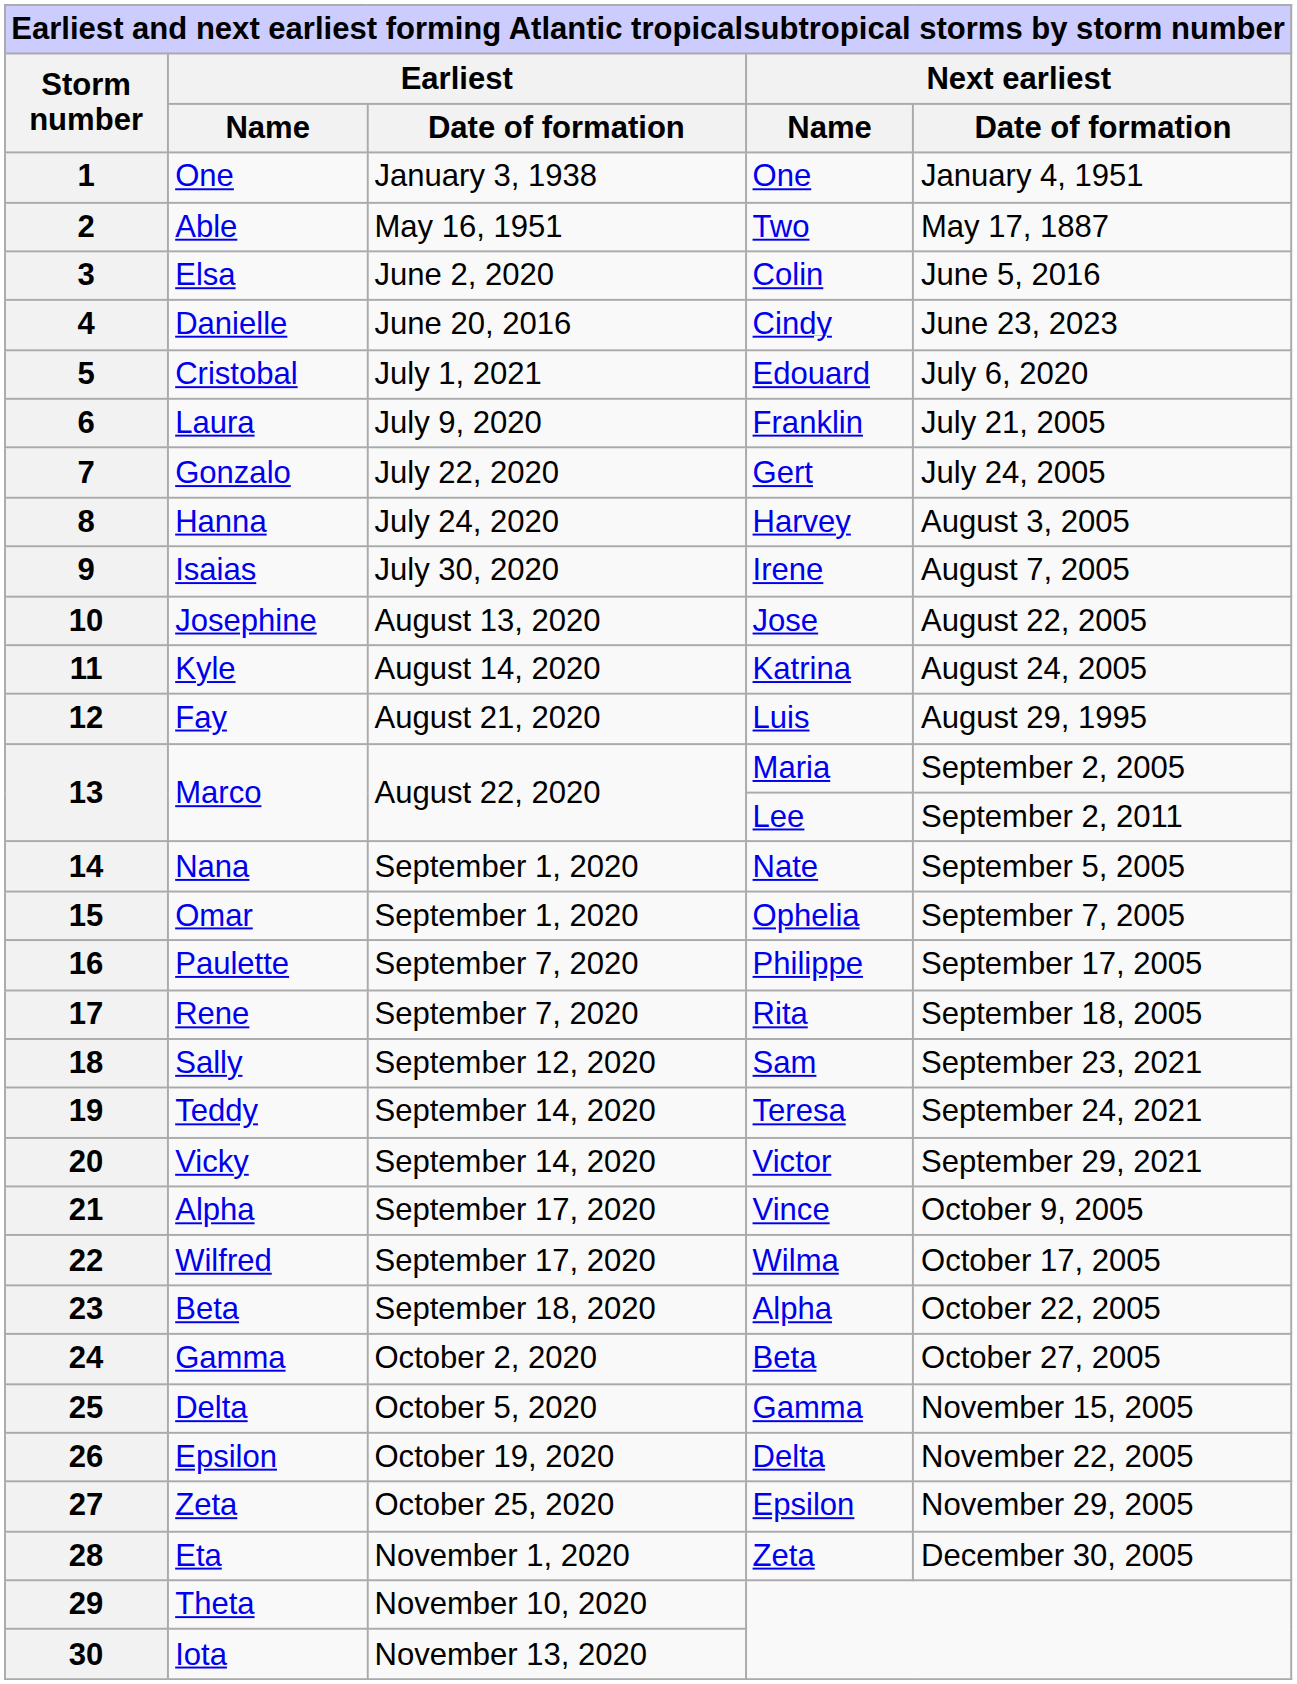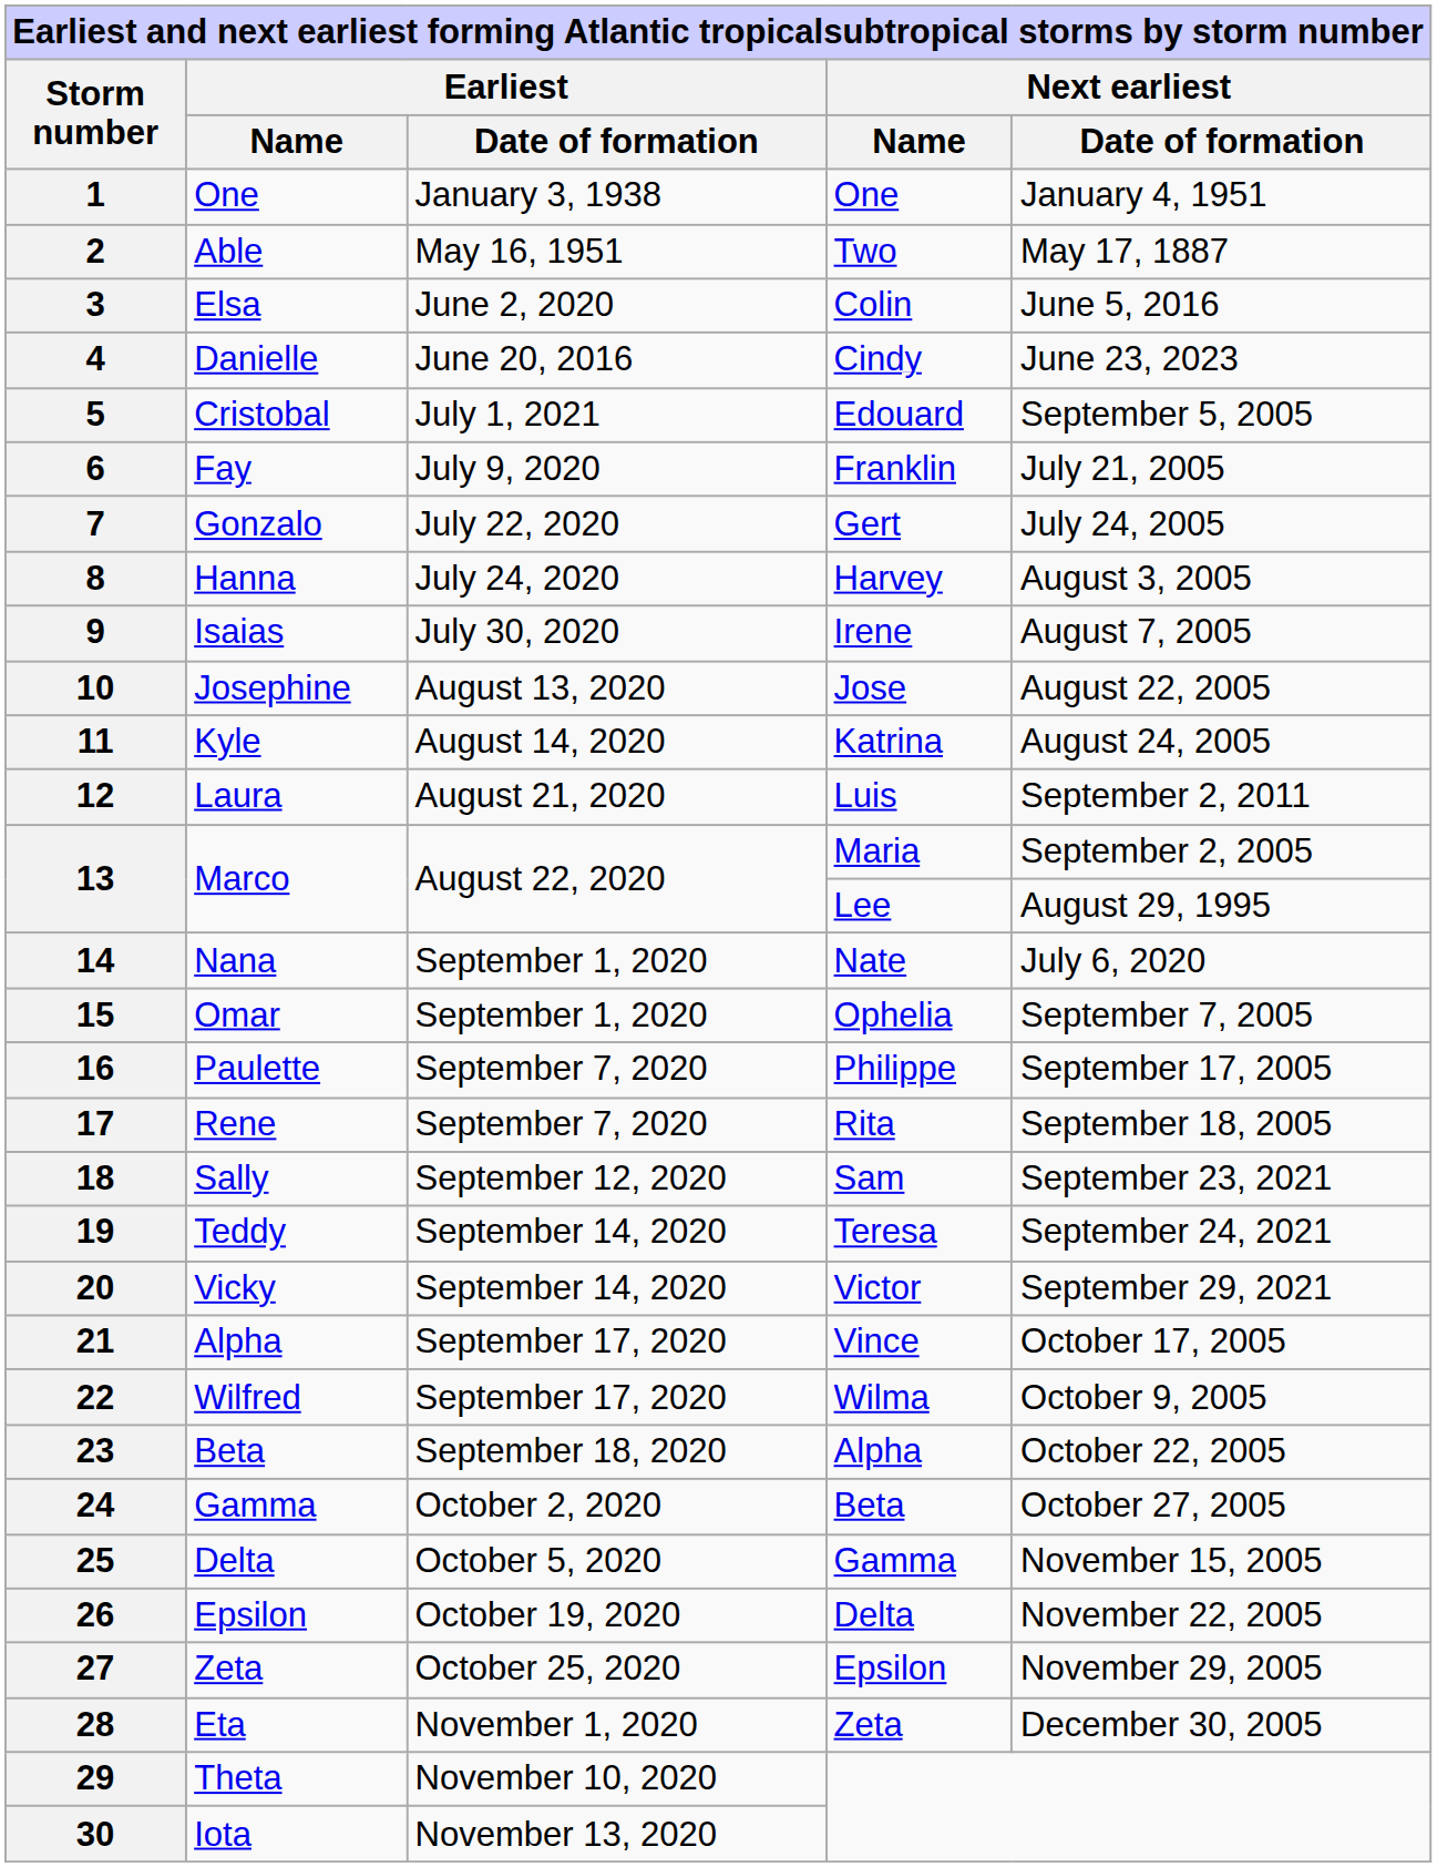5 | Next earliest / Date of formation: July 6, 2020 -> September 5, 2005
6 | Earliest / Name: Laura -> Fay
12 | Earliest / Name: Fay -> Laura
12 | Next earliest / Date of formation: August 29, 1995 -> September 2, 2011
13 / Lee | Next earliest / Date of formation: September 2, 2011 -> August 29, 1995
14 | Next earliest / Date of formation: September 5, 2005 -> July 6, 2020
21 | Next earliest / Date of formation: October 9, 2005 -> October 17, 2005
22 | Next earliest / Date of formation: October 17, 2005 -> October 9, 2005
